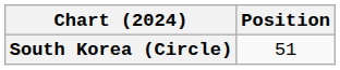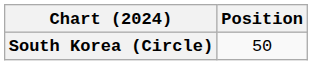South Korea (Circle) | Position: 51 -> 50
